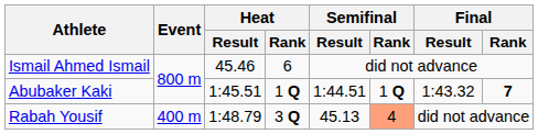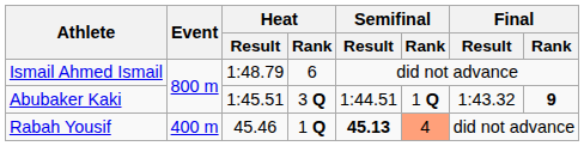Ismail Ahmed Ismail | Heat / Result: 45.46 -> 1:48.79
Abubaker Kaki | Heat / Rank: 1 Q -> 3 Q
Abubaker Kaki | Final / Rank: 7 -> 9
Rabah Yousif | Heat / Result: 1:48.79 -> 45.46
Rabah Yousif | Heat / Rank: 3 Q -> 1 Q
Rabah Yousif | Semifinal / Result: normal -> bold
